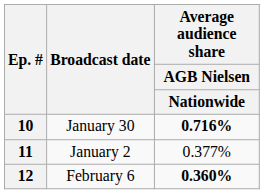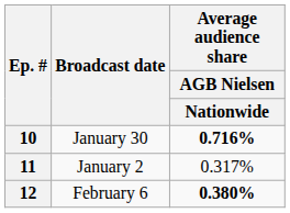11 | Average audience share / AGB Nielsen / Nationwide: 0.377% -> 0.317%
12 | Average audience share / AGB Nielsen / Nationwide: 0.360% -> 0.380%
